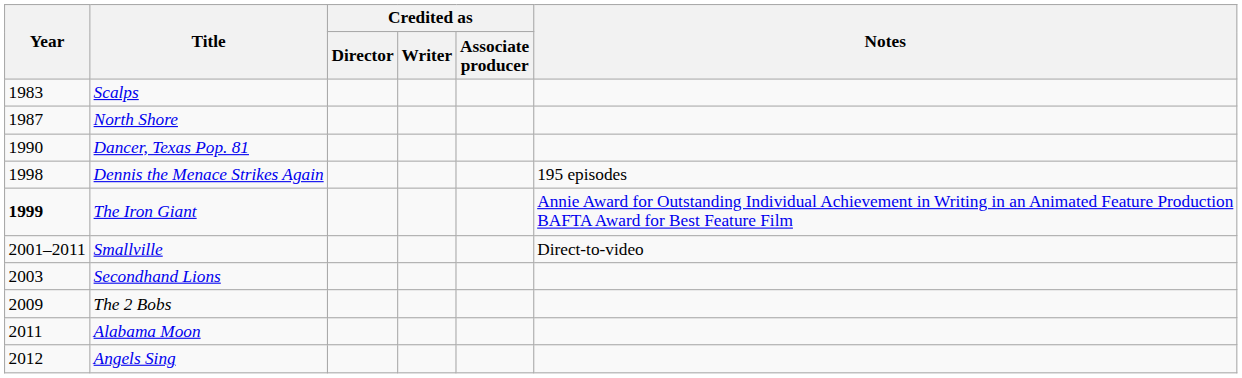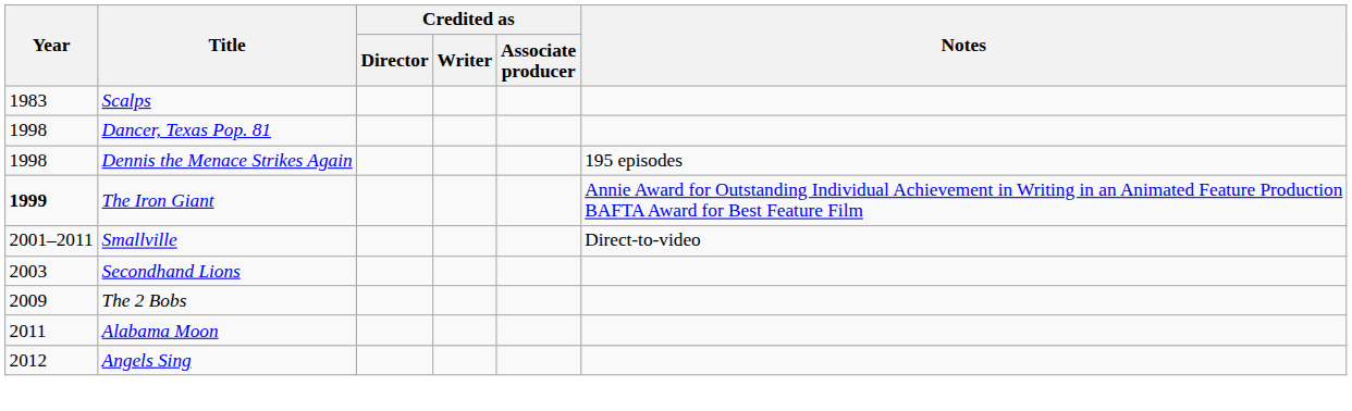- row: 1987 | North Shore
Dancer, Texas Pop. 81 | Year: 1990 -> 1998
